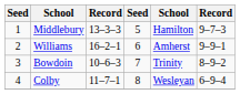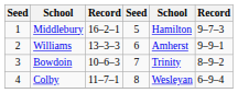Middlebury | column 3: 13–3–3 -> 16–2–1
Williams | column 3: 16–2–1 -> 13–3–3
